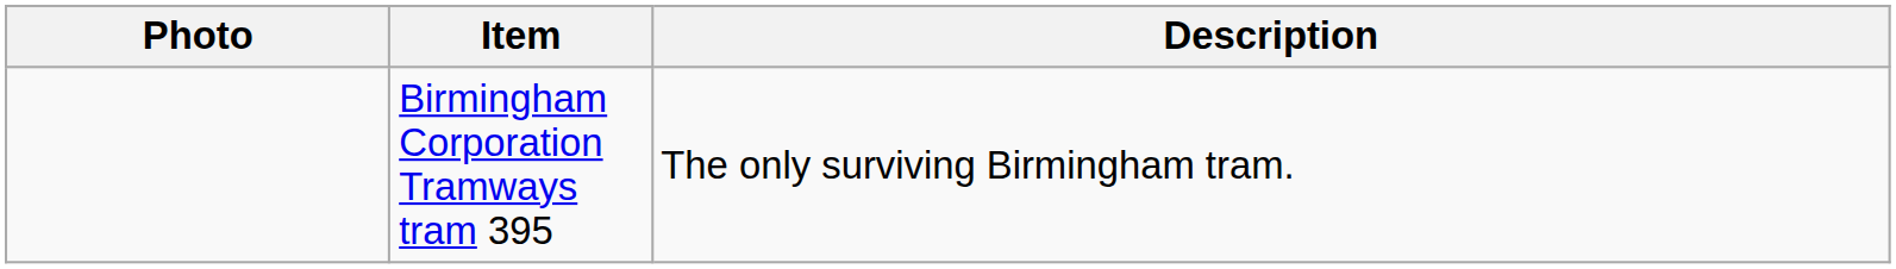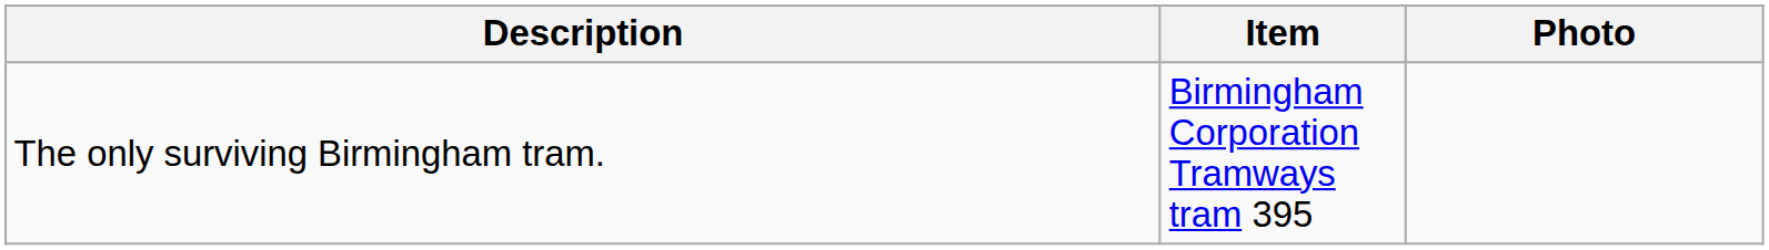columns swapped: Photo <-> Description
